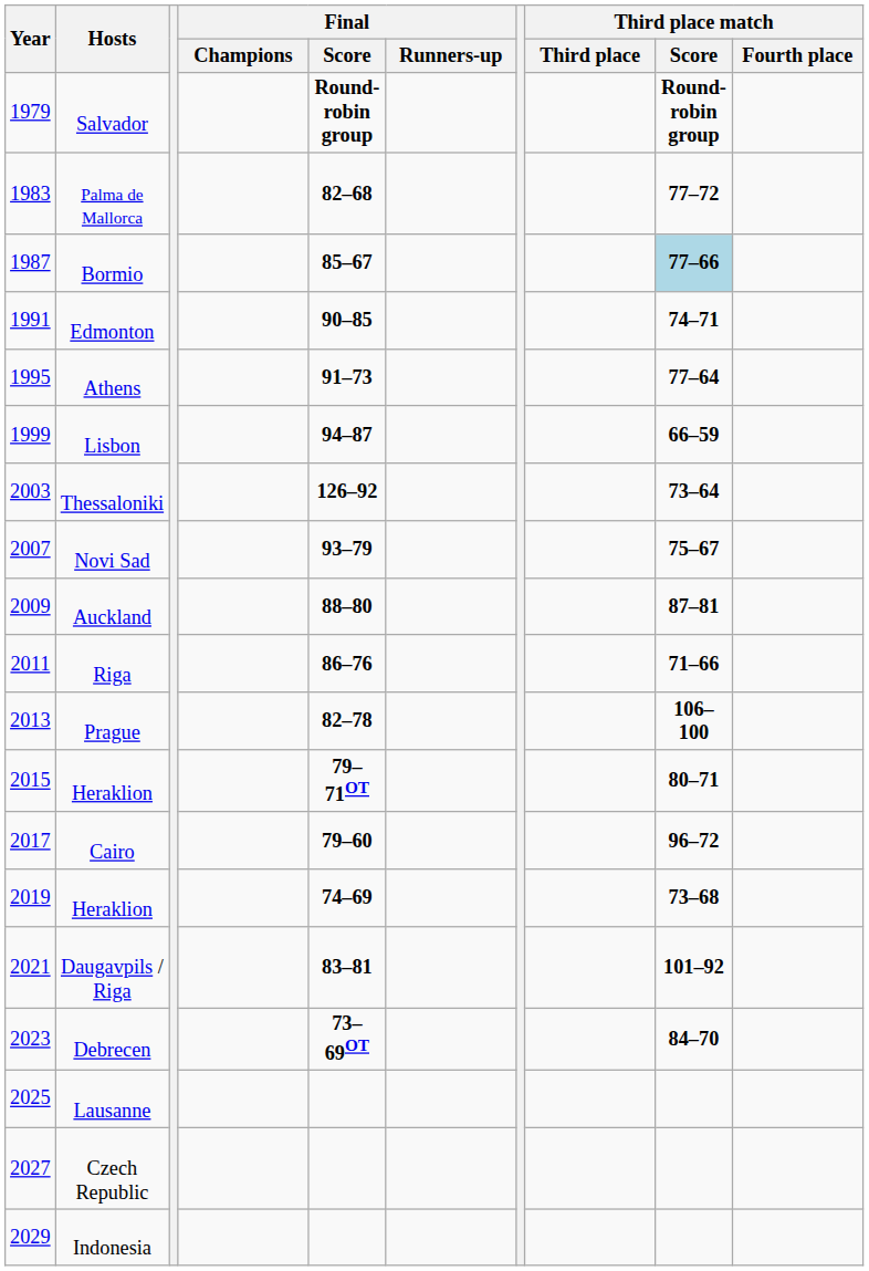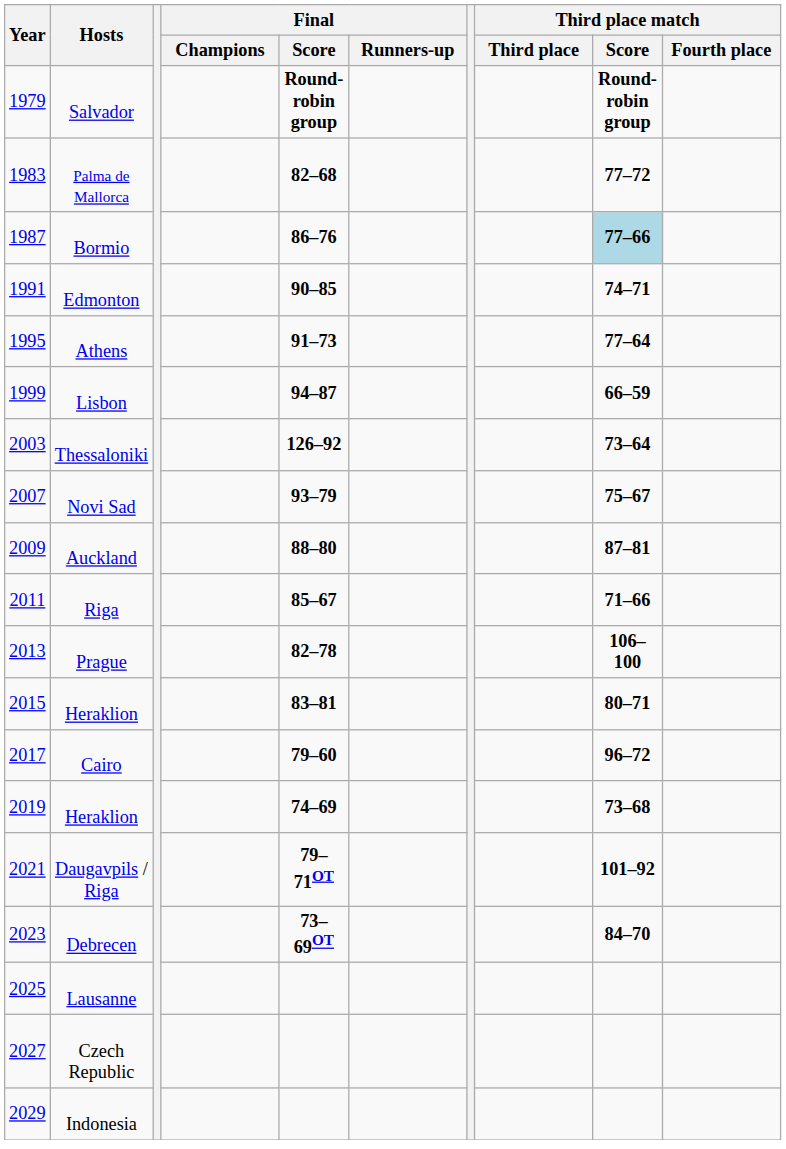Bormio | Final / Score: 85–67 -> 86–76
Riga | Final / Score: 86–76 -> 85–67
2015 / Heraklion | Final / Score: 79–71OT -> 83–81
Daugavpils / Riga | Final / Score: 83–81 -> 79–71OT
